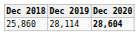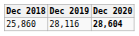25,860 | Dec 2019: 28,114 -> 28,116
